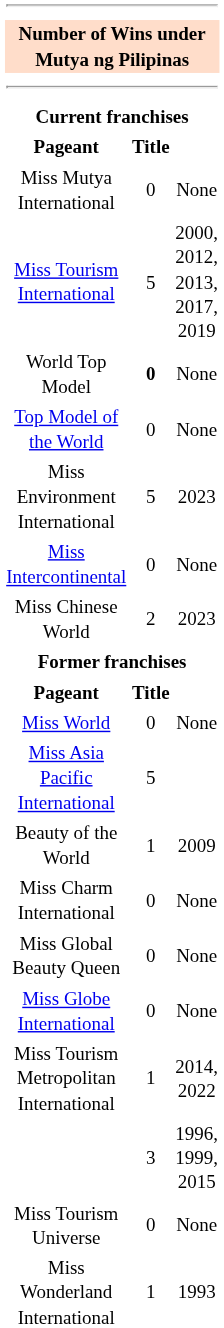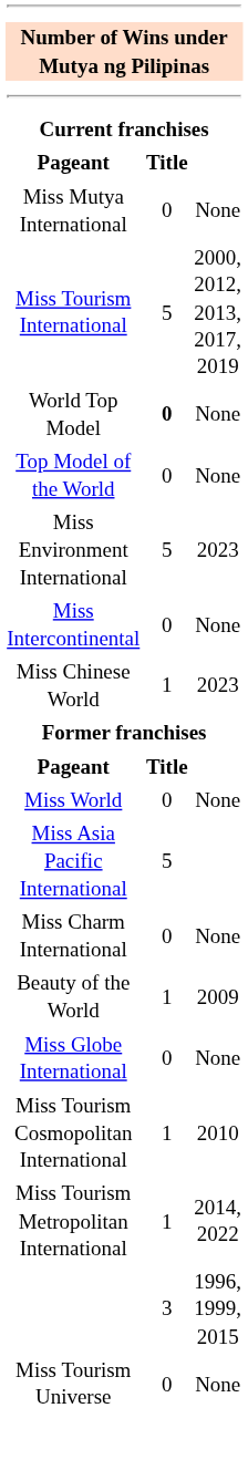Miss Chinese World | column 2: 2 -> 1
rows swapped: Beauty of the World <-> Miss Charm International
- row: Miss Global Beauty Queen | 0 | None
+ row: Miss Tourism Cosmopolitan International | 1 | 2010
- row: Miss Wonderland International | 1 | 1993
